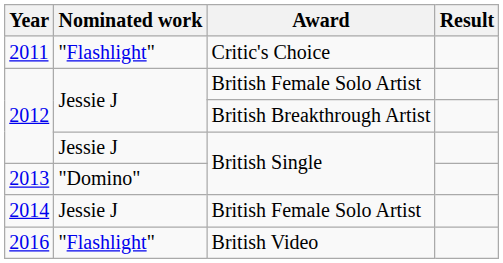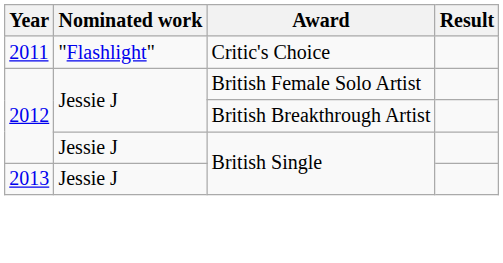2013 | Nominated work: "Domino" -> Jessie J
- row: 2014 | Jessie J | British Female Solo Artist
- row: 2016 | "Flashlight" | British Video
